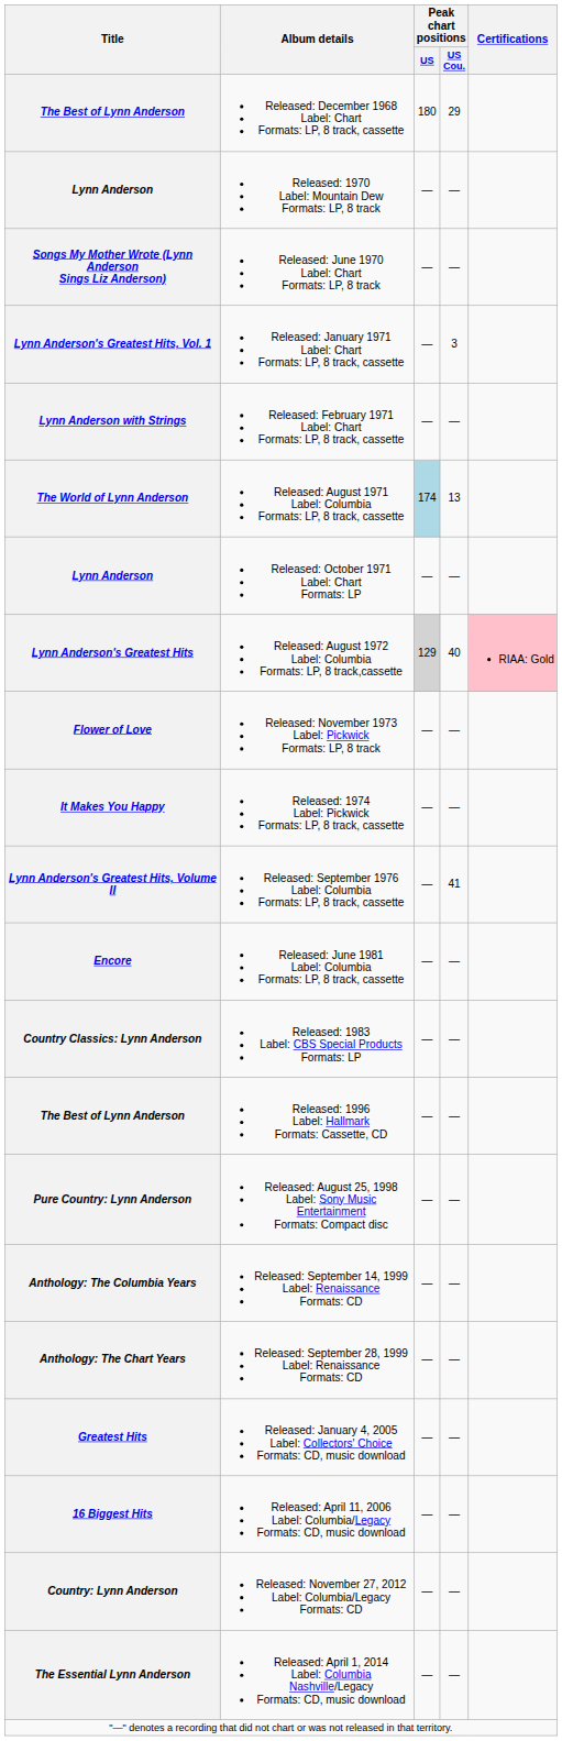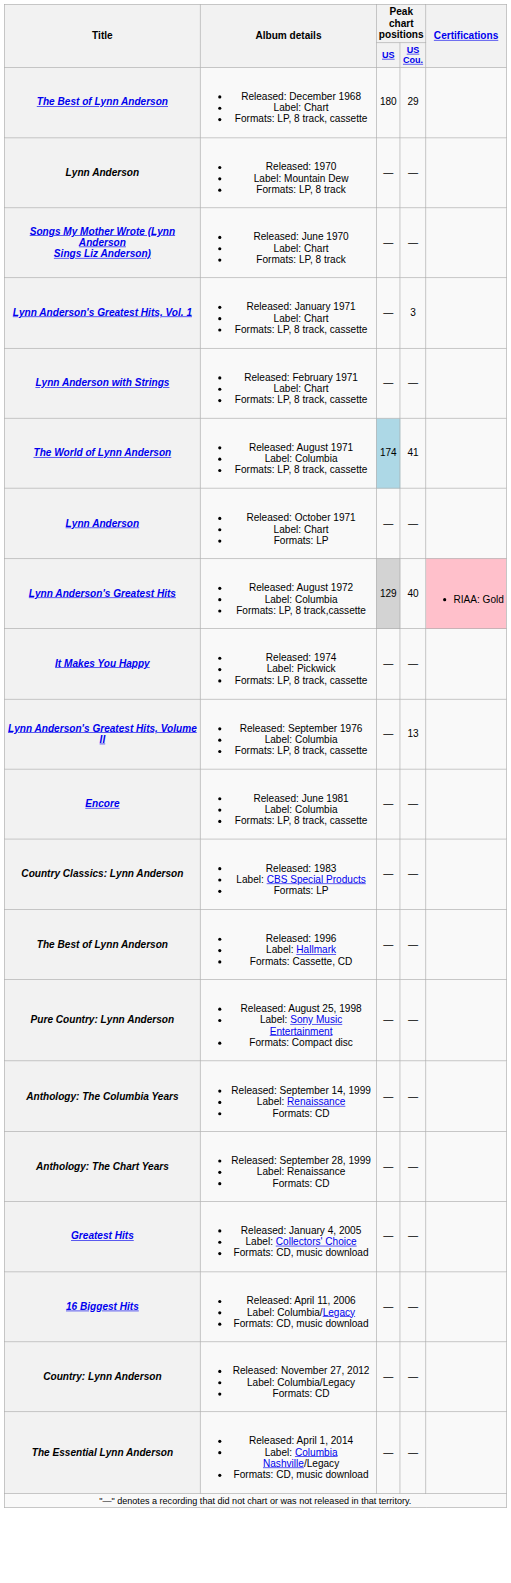The World of Lynn Anderson | Peak chart positions / US Cou.: 13 -> 41
- row: Flower of Love | Released: November 1973 Label: Pickwick Formats: LP, 8 track | — | —
Lynn Anderson's Greatest Hits, Volume II | Peak chart positions / US Cou.: 41 -> 13
